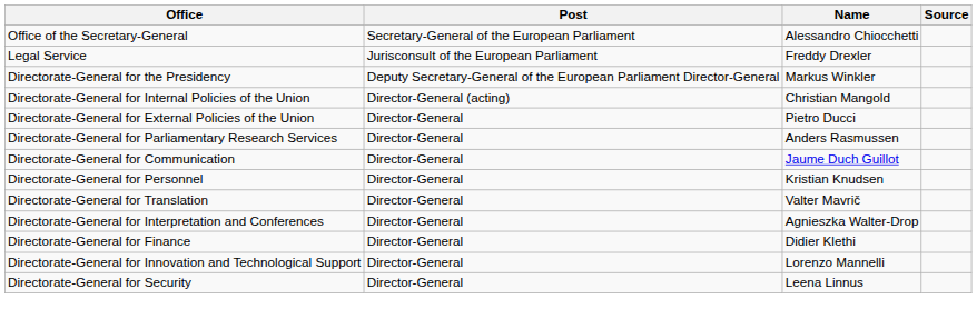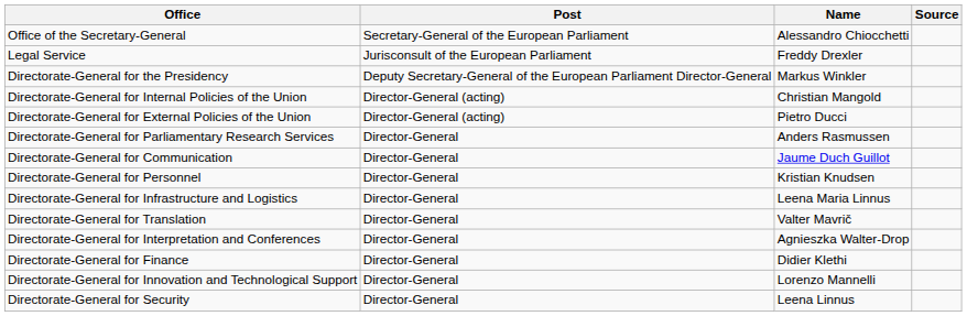Directorate-General for External Policies of the Union | Post: Director-General -> Director-General (acting)
+ row: Directorate-General for Infrastructure and Logistics | Director-General | Leena Maria Linnus
